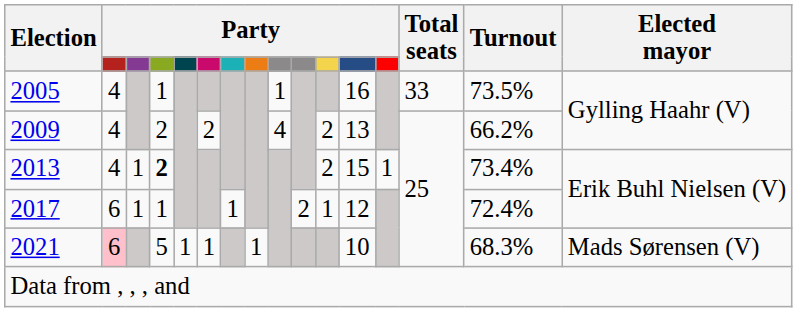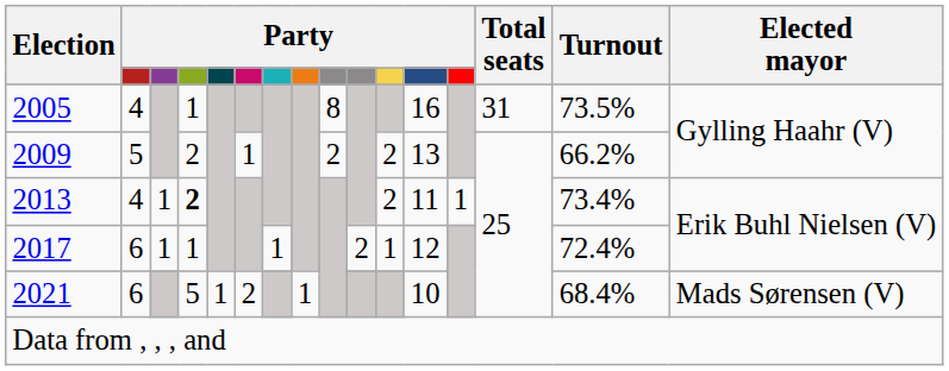2005 | column 9: 1 -> 8
2005 | Total seats: 33 -> 31
2009 | column 2: 4 -> 5
2009 | column 6: 2 -> 1
2009 | column 9: 4 -> 2
2013 | column 12: 15 -> 11
2021 | column 2: pink background -> no background
2021 | column 6: 1 -> 2
2021 | Turnout: 68.3% -> 68.4%
